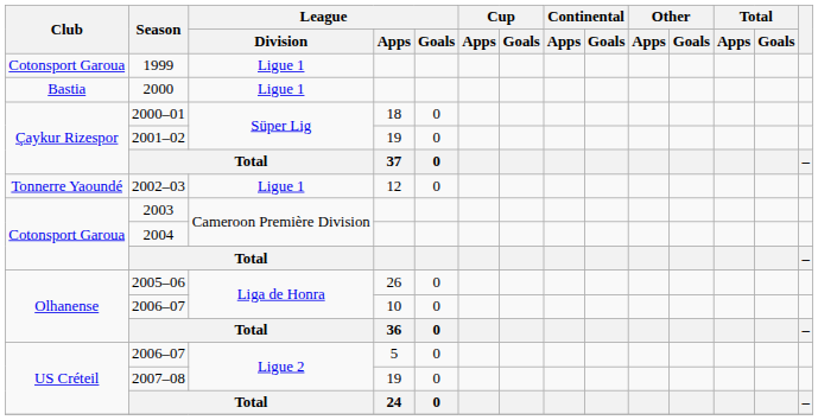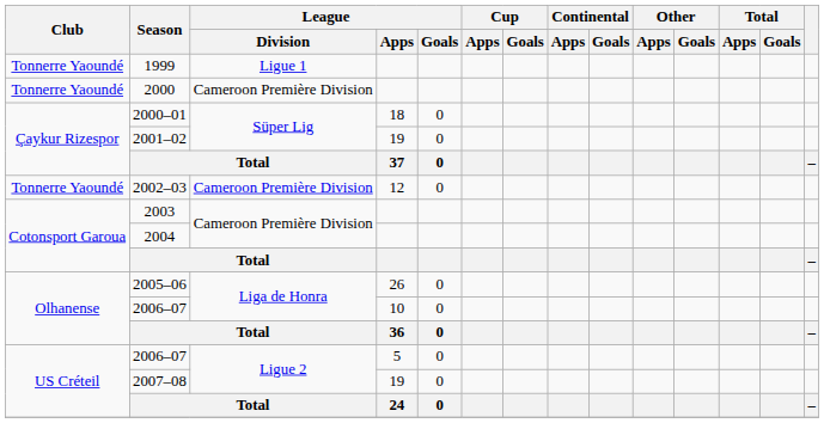1999 | Club: Cotonsport Garoua -> Tonnerre Yaoundé
2000 | Club: Bastia -> Tonnerre Yaoundé
2000 | League / Division: Ligue 1 -> Cameroon Première Division
2002–03 | League / Division: Ligue 1 -> Cameroon Première Division
